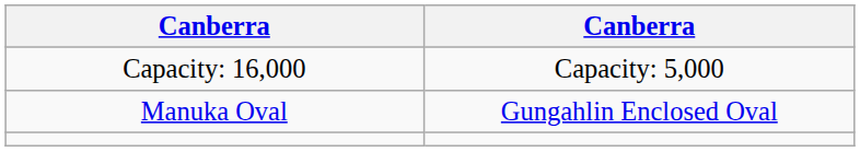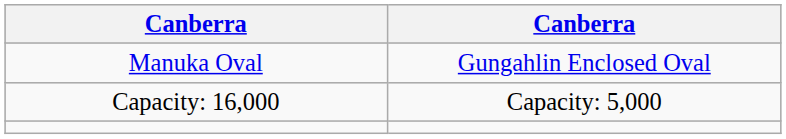rows swapped: Manuka Oval <-> Capacity: 16,000
